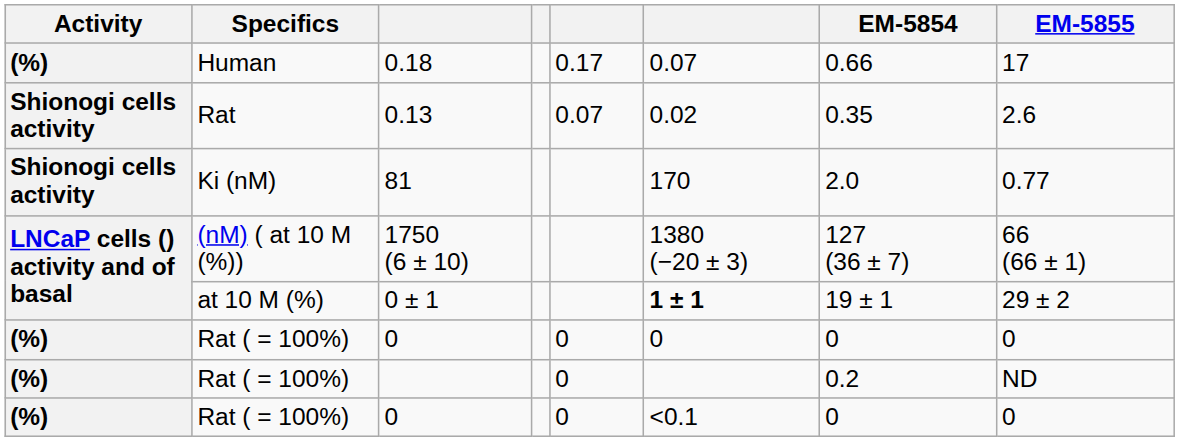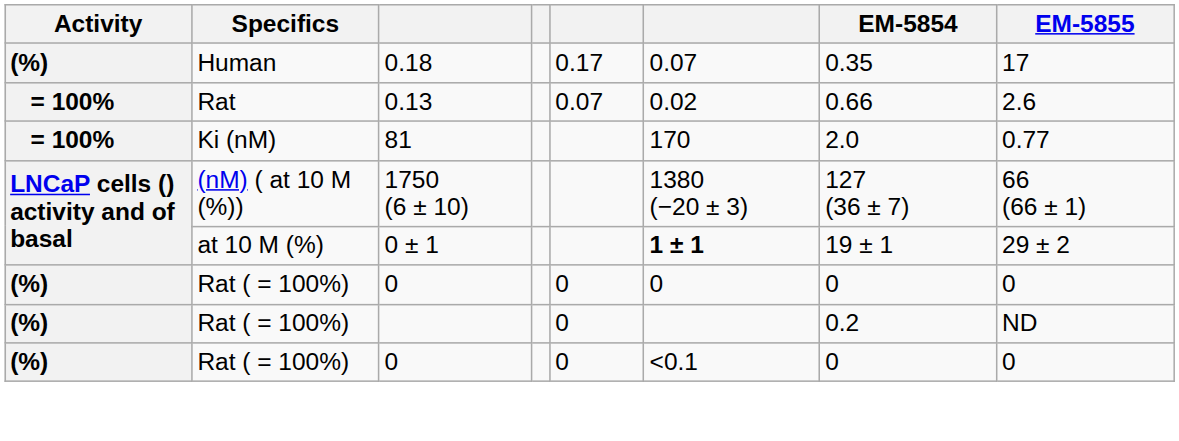0.18 | EM‑5854: 0.66 -> 0.35
0.13 | Activity: Shionogi cells activity -> = 100%
0.13 | EM‑5854: 0.35 -> 0.66
81 | Activity: Shionogi cells activity -> = 100%
